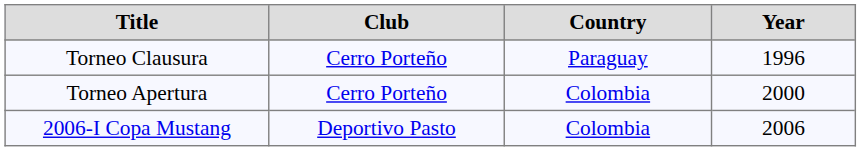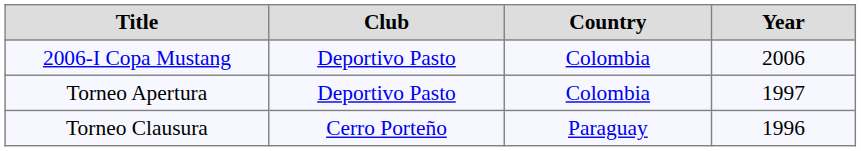rows swapped: Torneo Clausura <-> 2006-I Copa Mustang
Torneo Apertura | Club: Cerro Porteño -> Deportivo Pasto
Torneo Apertura | Year: 2000 -> 1997
